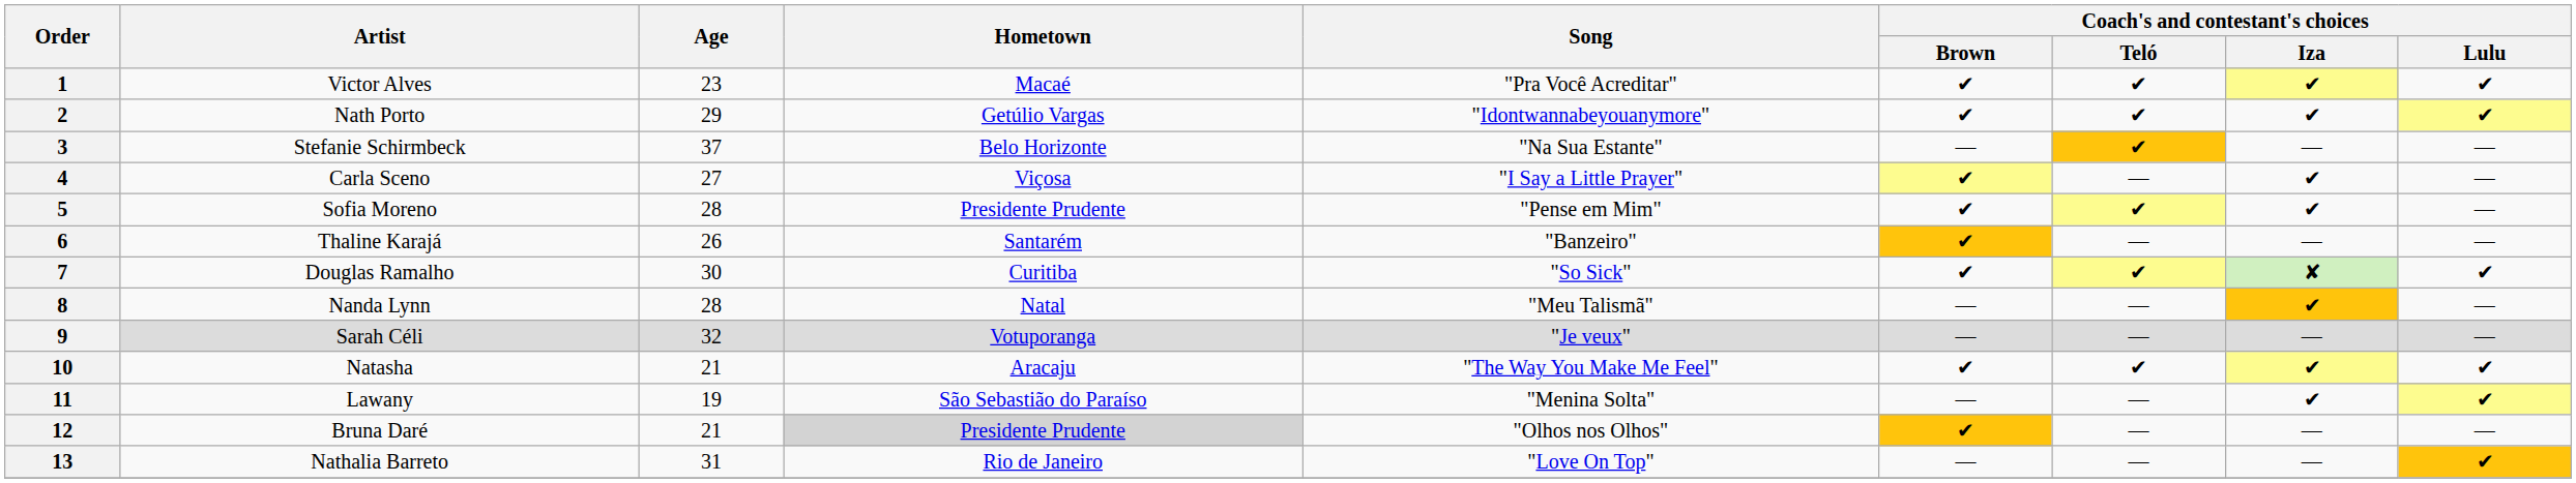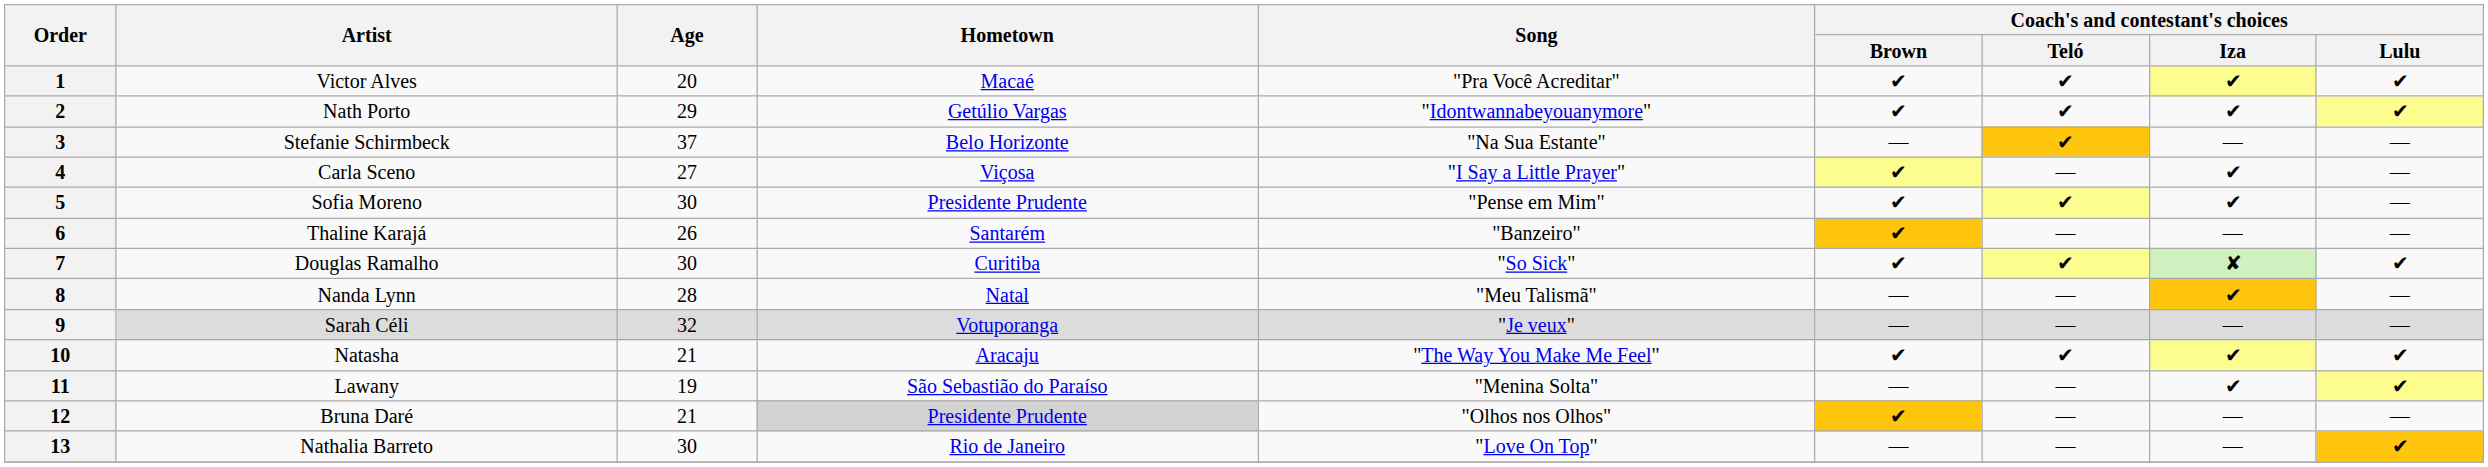1 | Age: 23 -> 20
5 | Age: 28 -> 30
13 | Age: 31 -> 30
